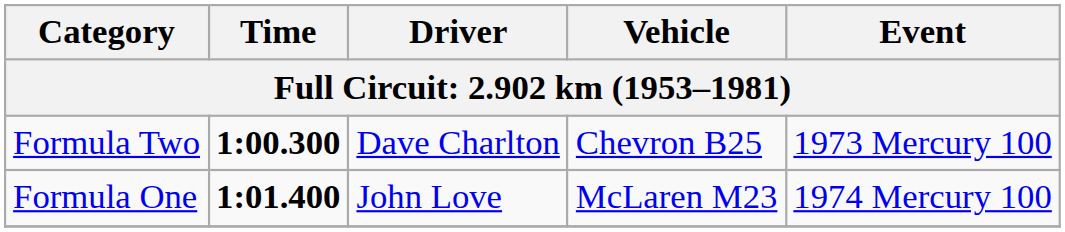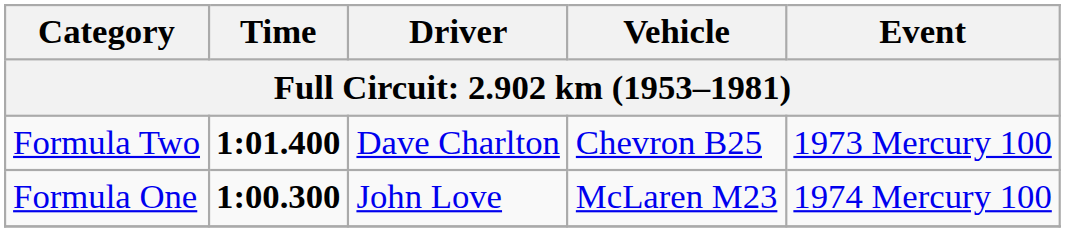Formula Two | Time: 1:00.300 -> 1:01.400
Formula One | Time: 1:01.400 -> 1:00.300
